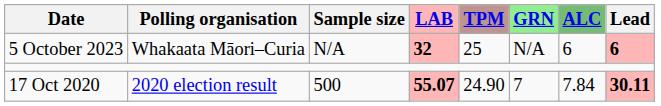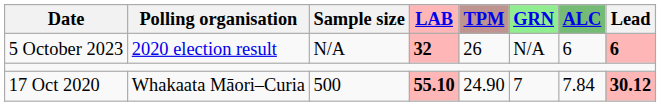5 October 2023 | Polling organisation: Whakaata Māori–Curia -> 2020 election result
5 October 2023 | TPM: 25 -> 26
17 Oct 2020 | Polling organisation: 2020 election result -> Whakaata Māori–Curia
17 Oct 2020 | LAB: 55.07 -> 55.10
17 Oct 2020 | Lead: 30.11 -> 30.12
